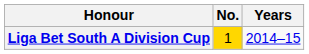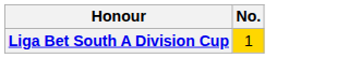- column: Years | 2014–15
